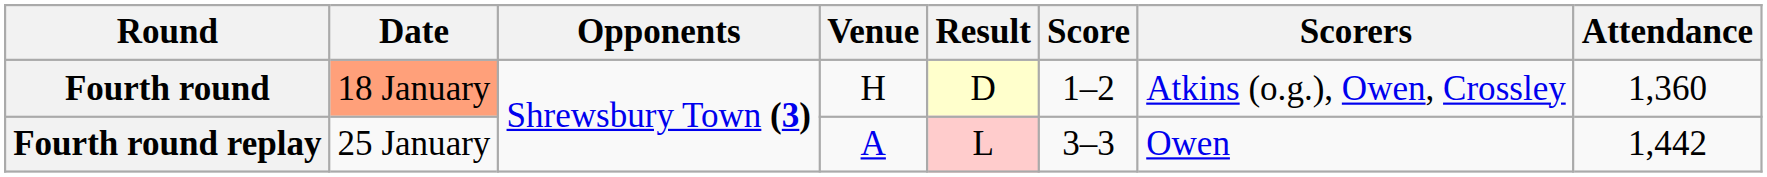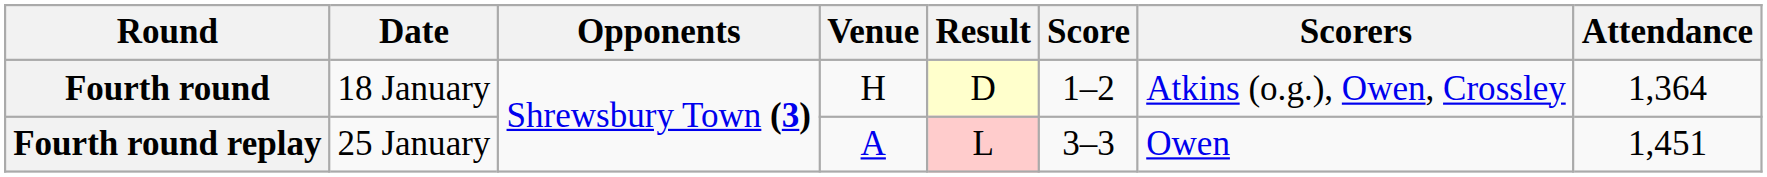Fourth round | Date: lightsalmon background -> no background
Fourth round | Attendance: 1,360 -> 1,364
Fourth round replay | Attendance: 1,442 -> 1,451
